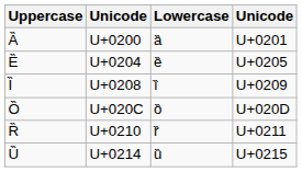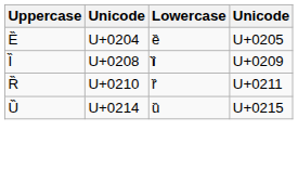- row: Ȁ | U+0200 | ȁ | U+0201
Ȉ | Lowercase: normal -> bold
- row: Ȍ | U+020C | ȍ | U+020D
